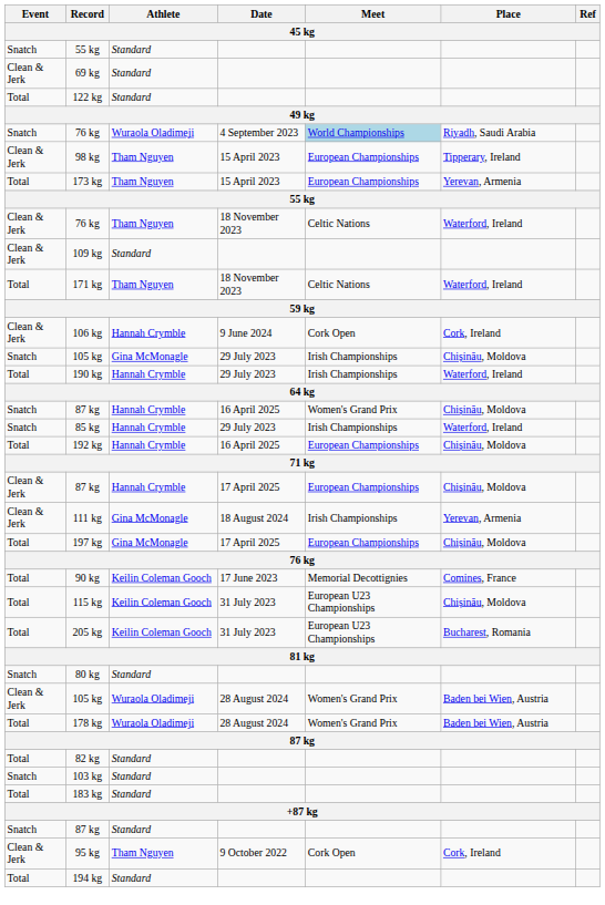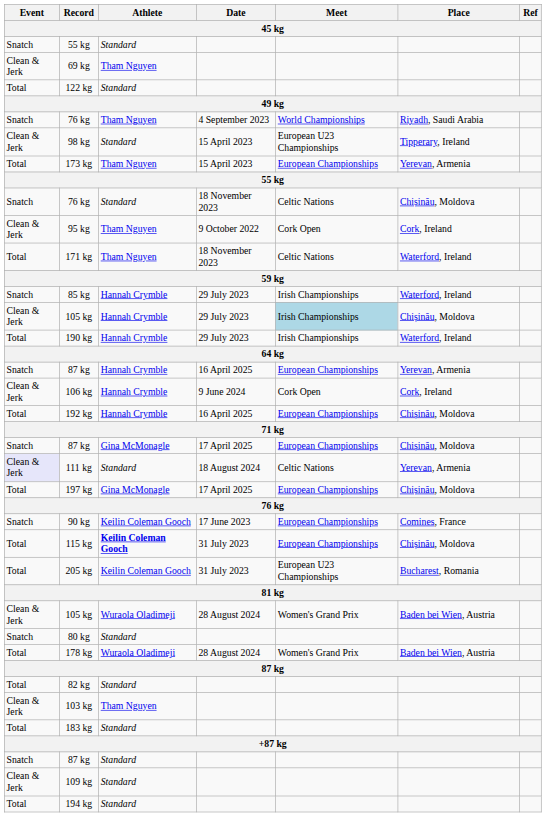69 kg | Athlete: Standard -> Tham Nguyen
76 kg / 4 September 2023 | Athlete: Wuraola Oladimeji -> Tham Nguyen
76 kg / 4 September 2023 | Meet: lightblue background -> no background
98 kg | Athlete: Tham Nguyen -> Standard
98 kg | Meet: European Championships -> European U23 Championships
76 kg / 18 November 2023 | Event: Clean & Jerk -> Snatch
76 kg / 18 November 2023 | Athlete: Tham Nguyen -> Standard
76 kg / 18 November 2023 | Place: Waterford, Ireland -> Chișinău, Moldova
rows swapped: 95 kg <-> 109 kg
rows swapped: 85 kg <-> 106 kg
105 kg / 29 July 2023 | Event: Snatch -> Clean & Jerk
105 kg / 29 July 2023 | Athlete: Gina McMonagle -> Hannah Crymble
105 kg / 29 July 2023 | Meet: no background -> lightblue background
87 kg / 16 April 2025 | Meet: Women's Grand Prix -> European Championships
87 kg / 16 April 2025 | Place: Chișinău, Moldova -> Yerevan, Armenia
87 kg / 17 April 2025 | Event: Clean & Jerk -> Snatch
87 kg / 17 April 2025 | Athlete: Hannah Crymble -> Gina McMonagle
111 kg | Event: no background -> lavender background
111 kg | Athlete: Gina McMonagle -> Standard
111 kg | Meet: Irish Championships -> Celtic Nations
90 kg | Event: Total -> Snatch
90 kg | Meet: Memorial Decottignies -> European Championships
115 kg | Athlete: normal -> bold
115 kg | Meet: European U23 Championships -> European Championships
rows swapped: 80 kg <-> 105 kg / 28 August 2024
103 kg | Event: Snatch -> Clean & Jerk
103 kg | Athlete: Standard -> Tham Nguyen
